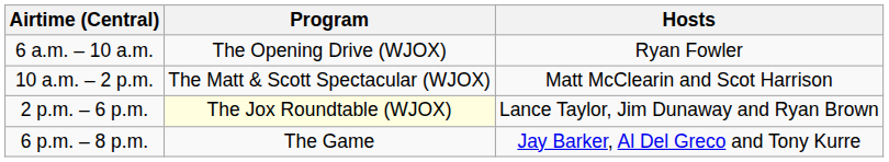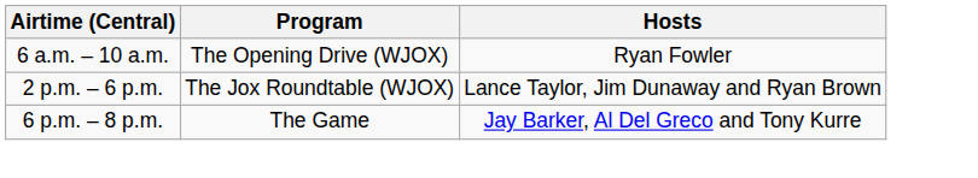- row: 10 a.m. – 2 p.m. | The Matt & Scott Spectacular (WJOX) | Matt McClearin and Scot Harrison
2 p.m. – 6 p.m. | Program: lightyellow background -> no background
